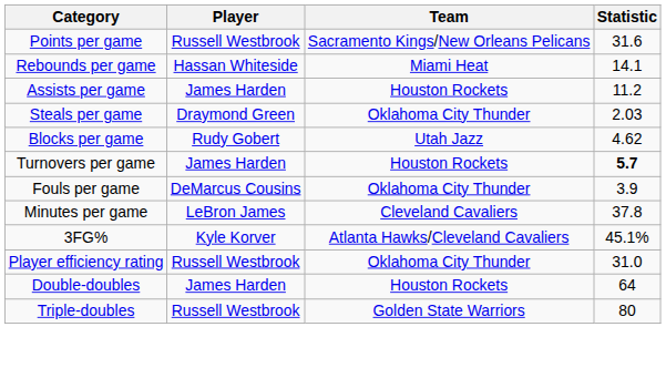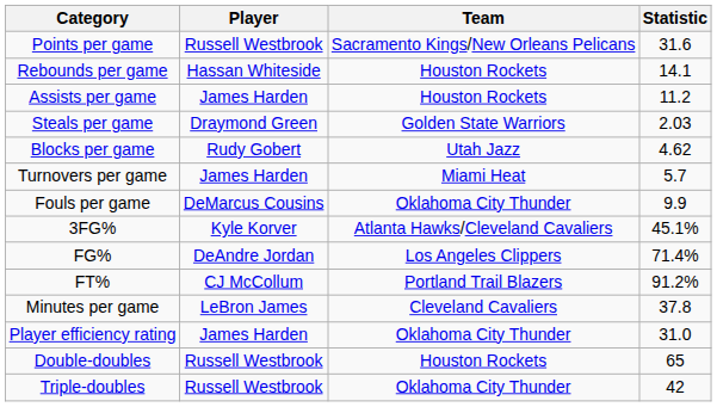Rebounds per game | Team: Miami Heat -> Houston Rockets
Steals per game | Team: Oklahoma City Thunder -> Golden State Warriors
Turnovers per game | Team: Houston Rockets -> Miami Heat
Turnovers per game | Statistic: bold -> normal
Fouls per game | Statistic: 3.9 -> 9.9
rows swapped: Minutes per game <-> 3FG%
+ row: FG% | DeAndre Jordan | Los Angeles Clippers | 71.4%
+ row: FT% | CJ McCollum | Portland Trail Blazers | 91.2%
Player efficiency rating | Player: Russell Westbrook -> James Harden
Double-doubles | Player: James Harden -> Russell Westbrook
Double-doubles | Statistic: 64 -> 65
Triple-doubles | Team: Golden State Warriors -> Oklahoma City Thunder
Triple-doubles | Statistic: 80 -> 42
